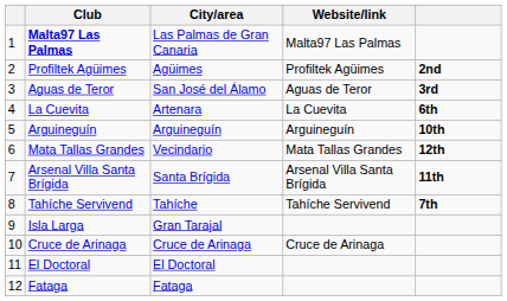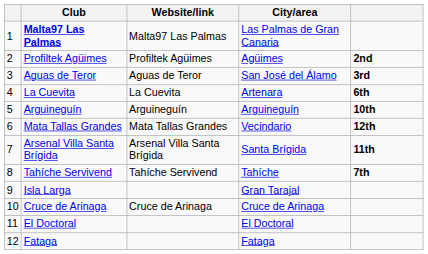columns swapped: City/area <-> Website/link
